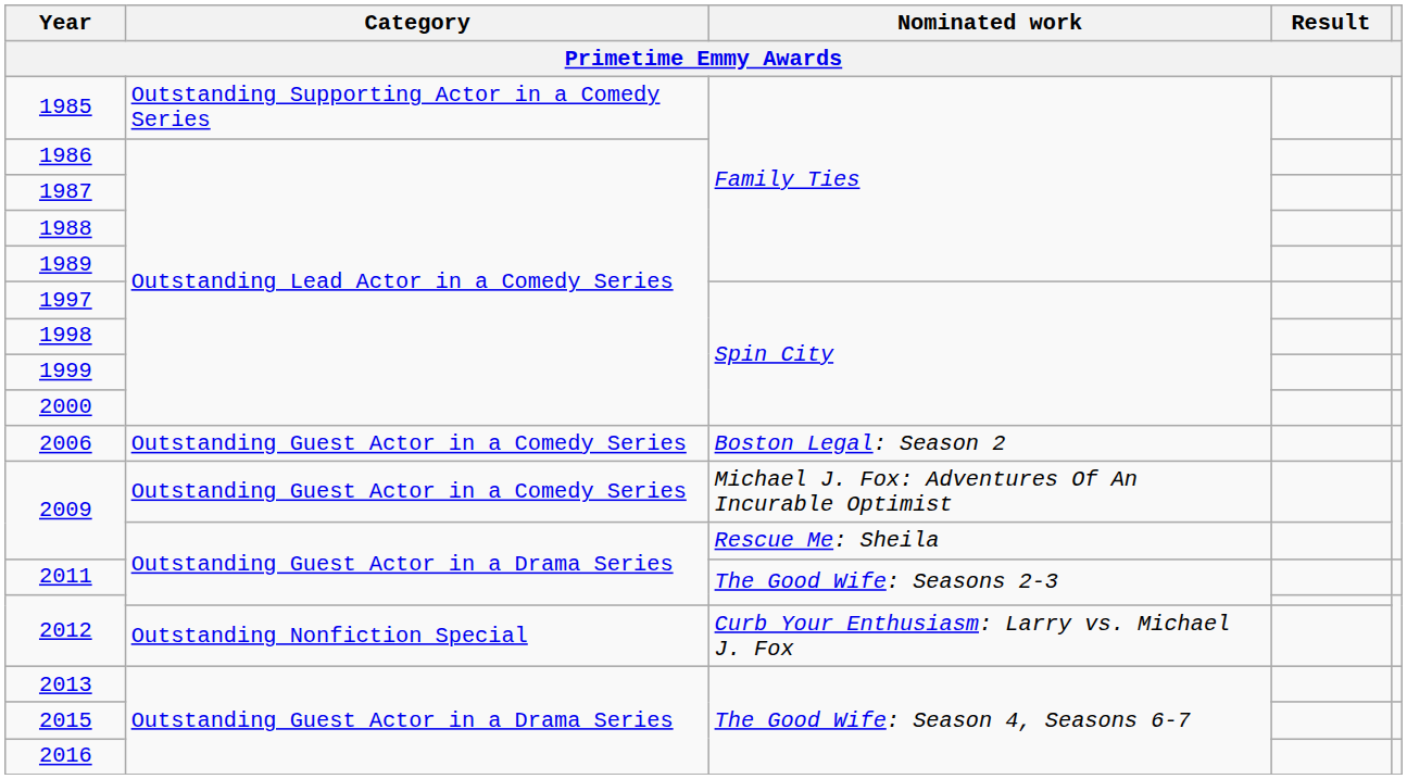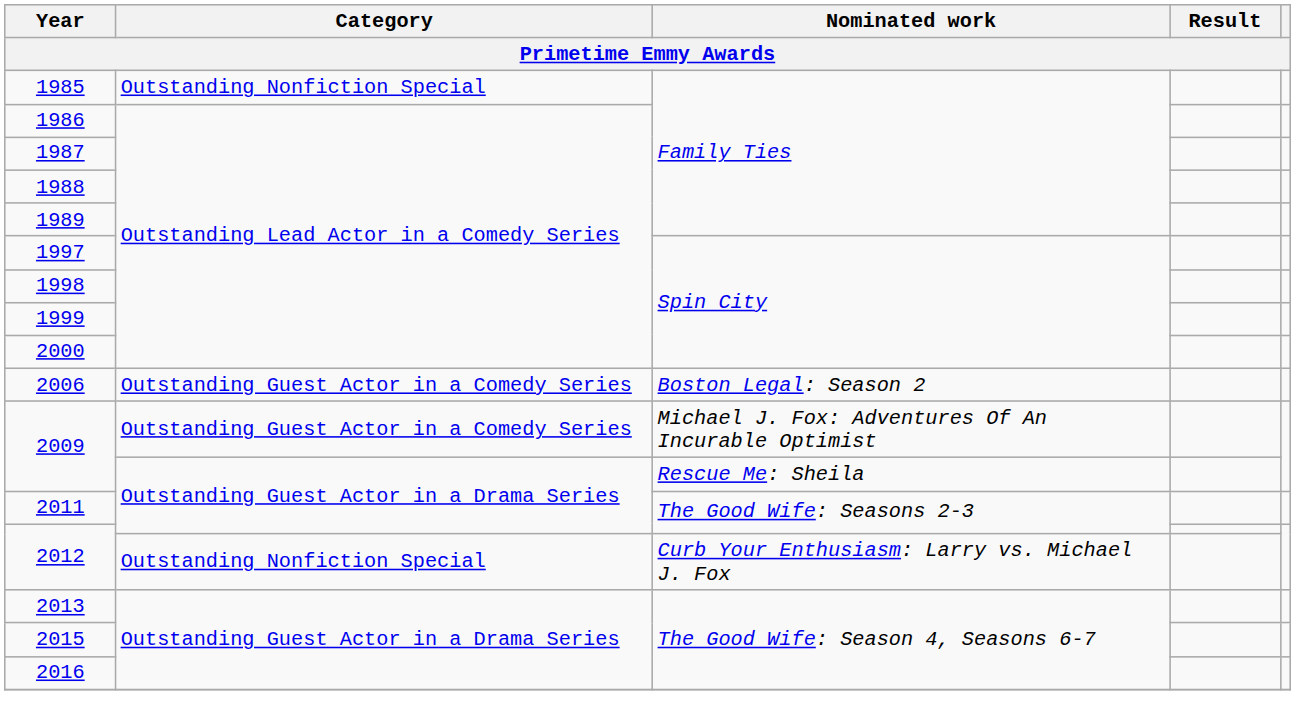1985 | Category: Outstanding Supporting Actor in a Comedy Series -> Outstanding Nonfiction Special
